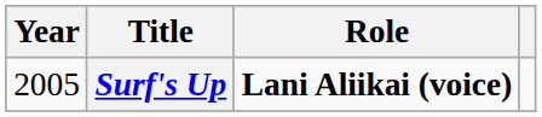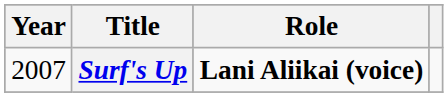Surf's Up | Year: 2005 -> 2007
